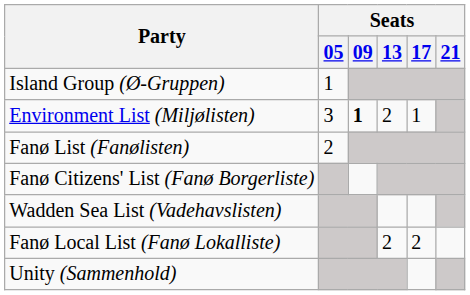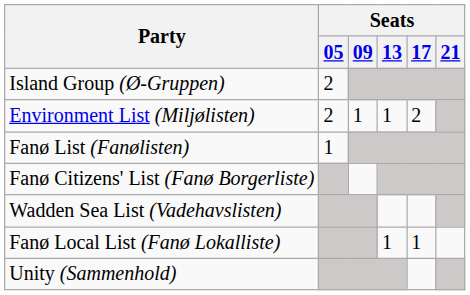Island Group (Ø-Gruppen) | Seats / 05: 1 -> 2
Environment List (Miljølisten) | Seats / 05: 3 -> 2
Environment List (Miljølisten) | Seats / 09: bold -> normal
Environment List (Miljølisten) | Seats / 13: 2 -> 1
Environment List (Miljølisten) | Seats / 17: 1 -> 2
Fanø List (Fanølisten) | Seats / 05: 2 -> 1
Fanø Local List (Fanø Lokalliste) | Seats / 13: 2 -> 1
Fanø Local List (Fanø Lokalliste) | Seats / 17: 2 -> 1
